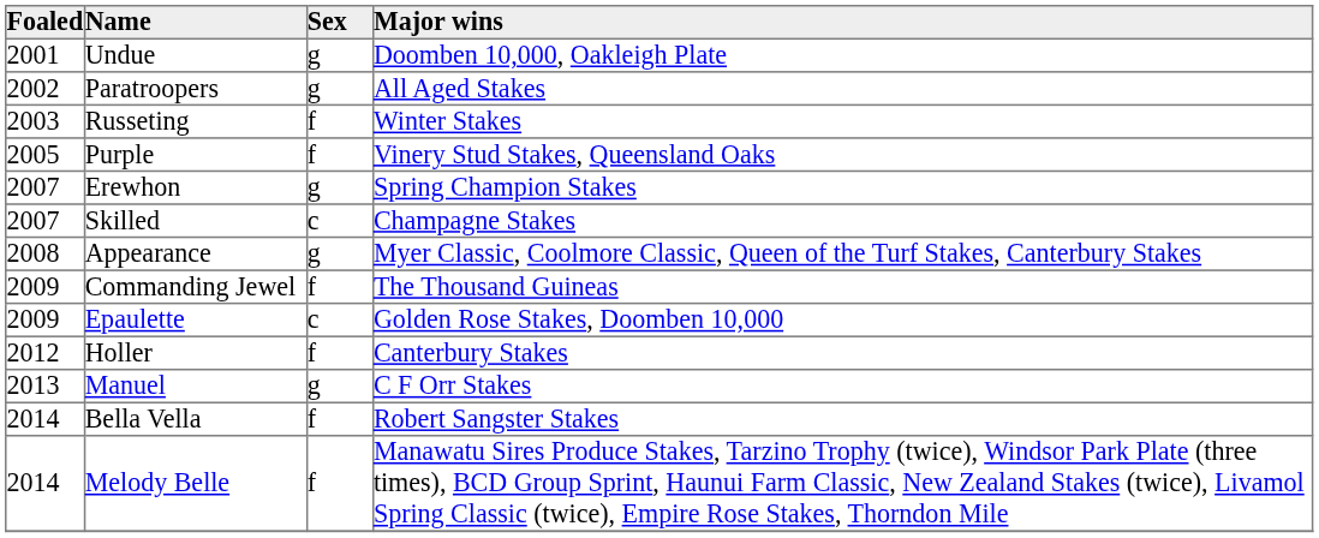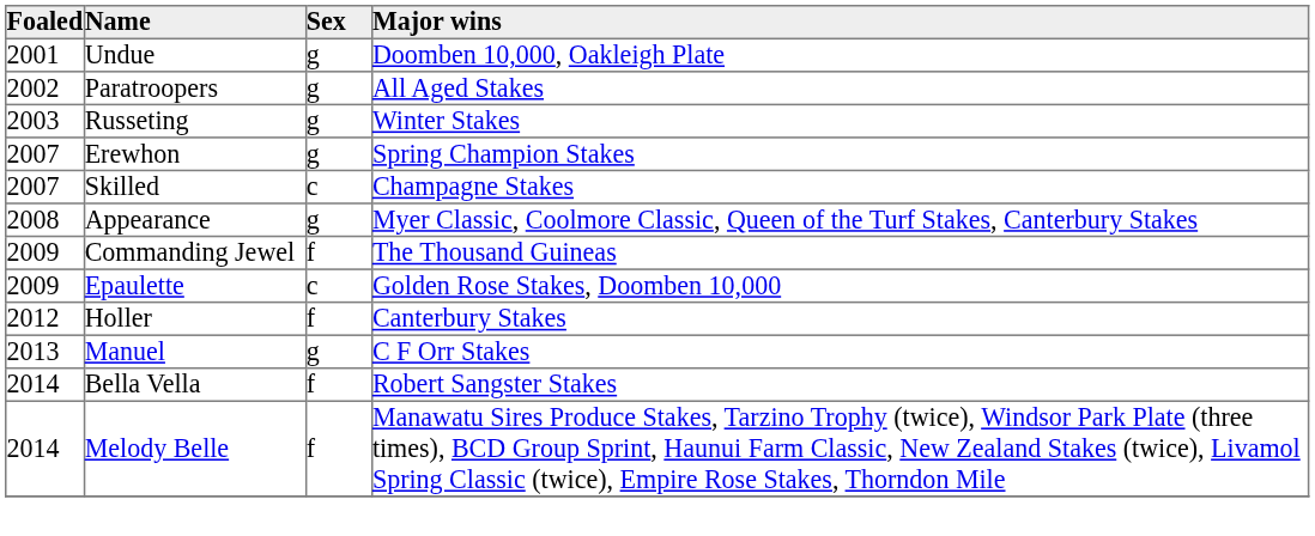Russeting | Sex: f -> g
- row: 2005 | Purple | f | Vinery Stud Stakes, Queensland Oaks
